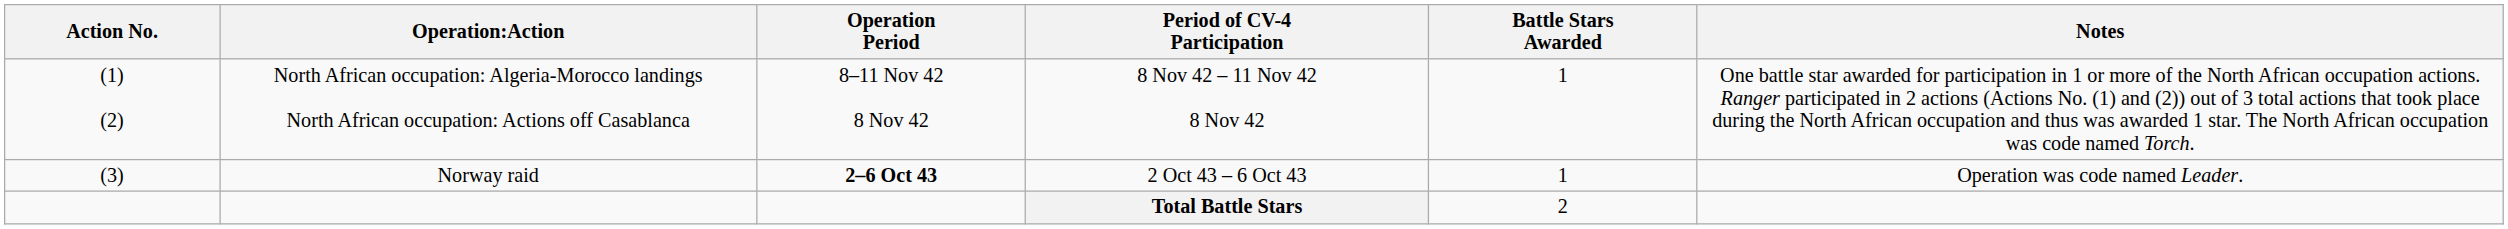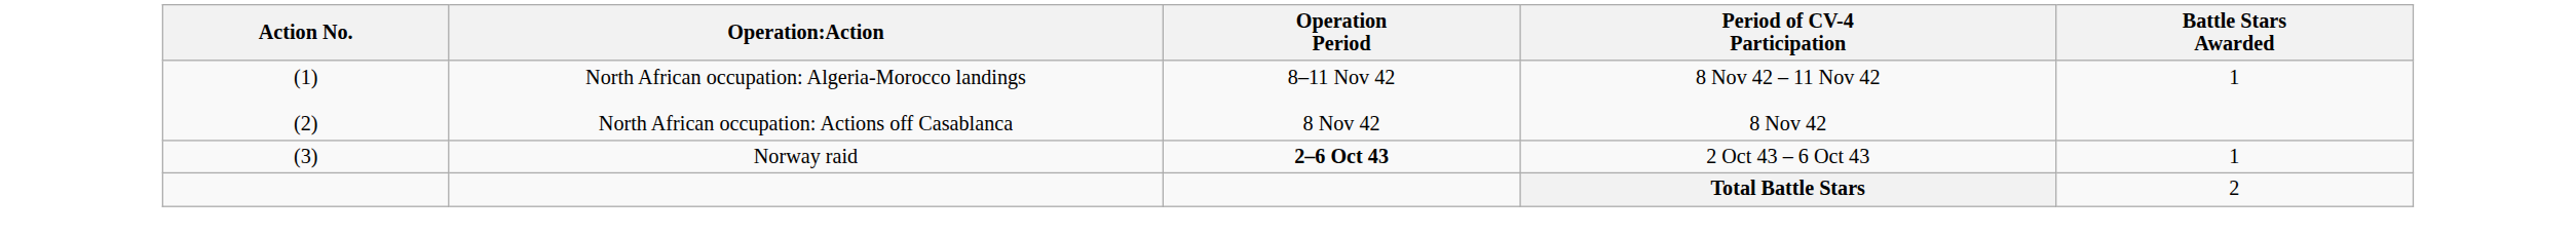- column: Notes | One battle star awarded for participation in 1 or more of the North African occupation actions. Ranger participated in 2 actions (Actions No. (1) and (2)) out of 3 total actions that took place during the North African occupation and thus was awarded 1 star. The North African occupation was code named Torch. | Operation was code named Leader.
